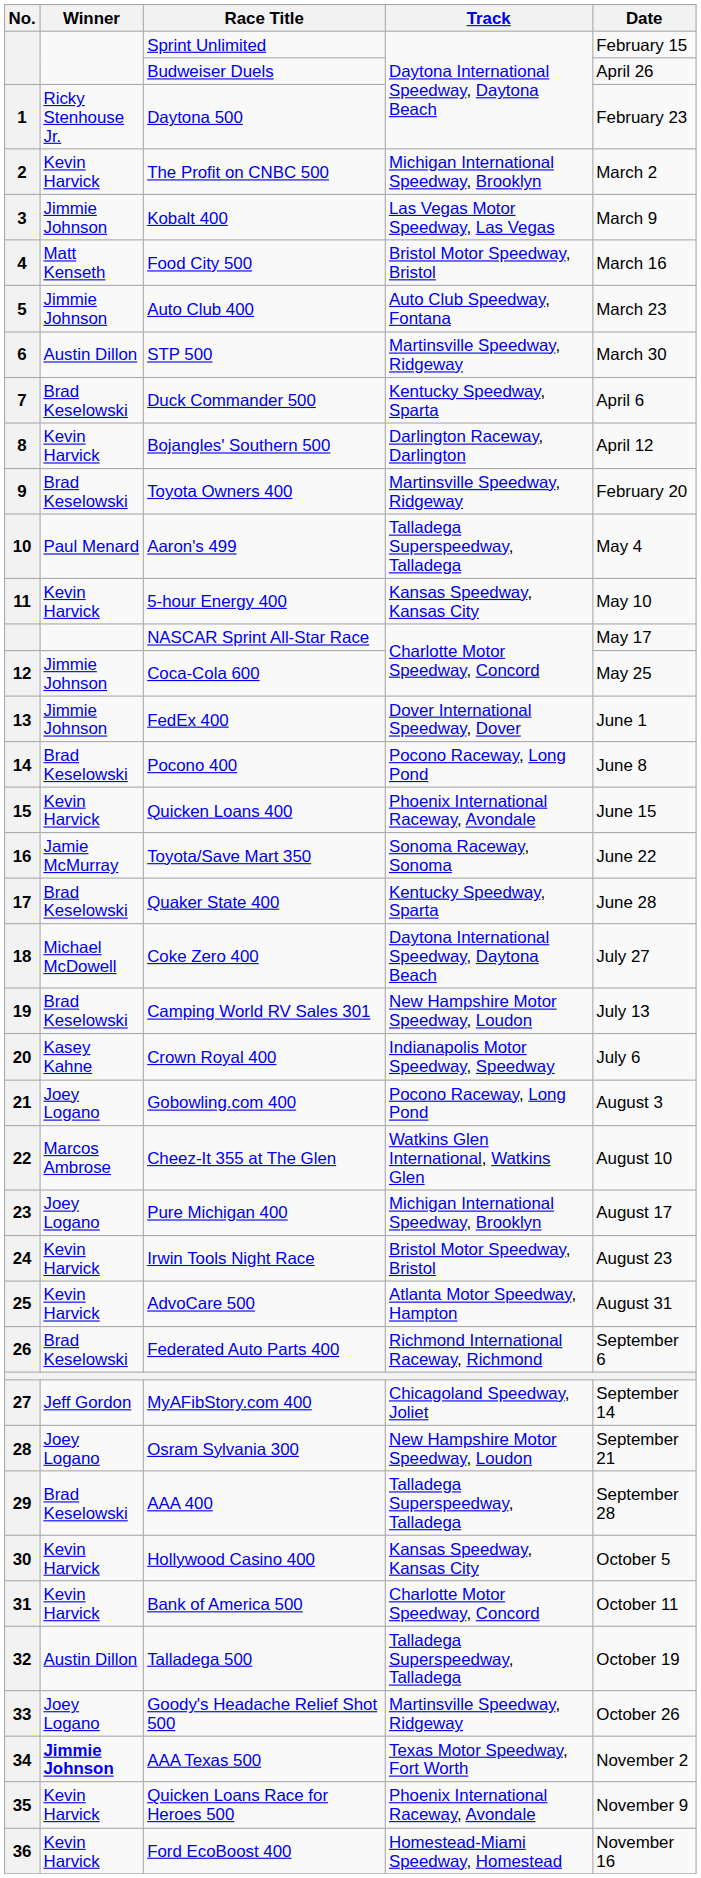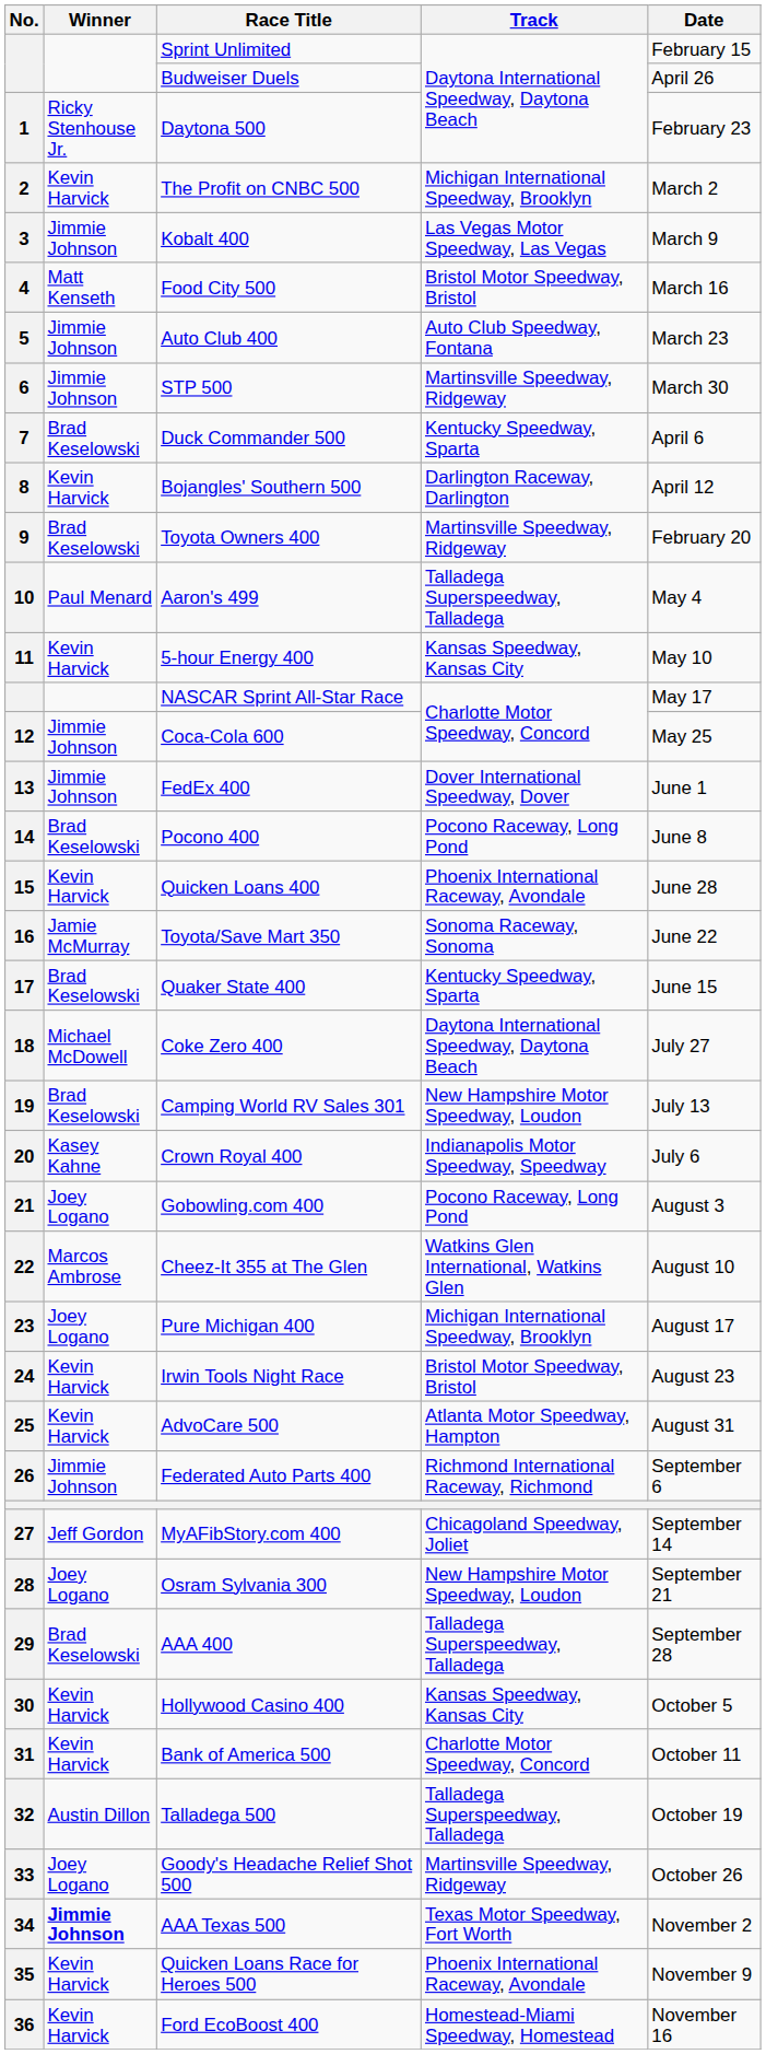STP 500 | Winner: Austin Dillon -> Jimmie Johnson
Quicken Loans 400 | Date: June 15 -> June 28
Quaker State 400 | Date: June 28 -> June 15
Federated Auto Parts 400 | Winner: Brad Keselowski -> Jimmie Johnson
